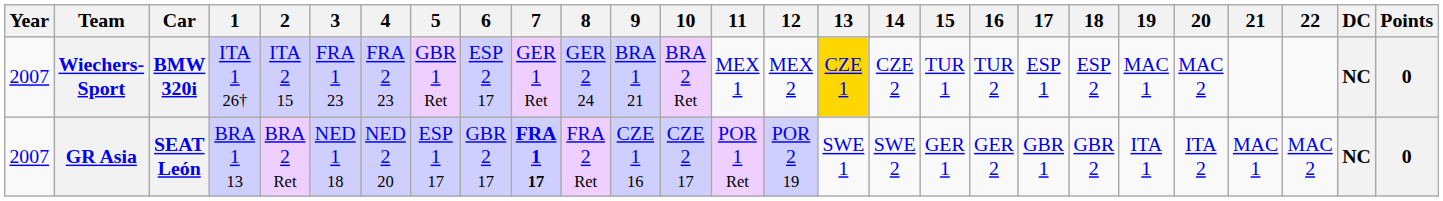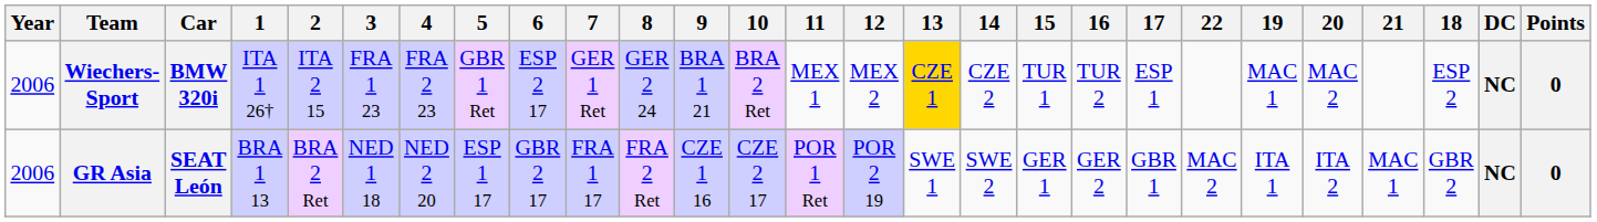columns swapped: 18 <-> 22
Wiechers-Sport | Year: 2007 -> 2006
GR Asia | Year: 2007 -> 2006
GR Asia | 7: bold -> normal
